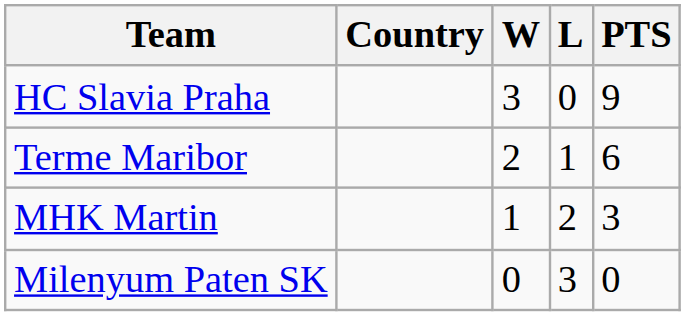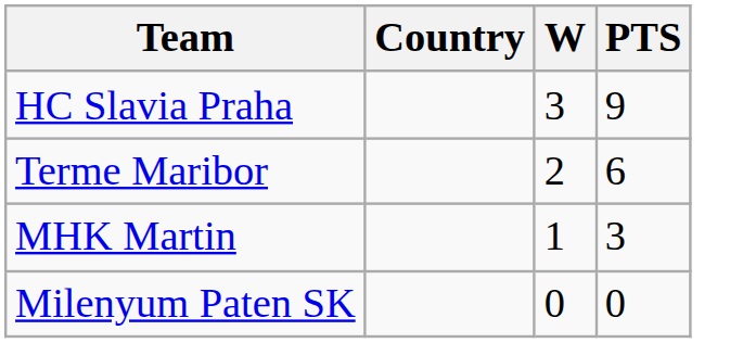- column: L | 0 | 1 | 2 | 3
